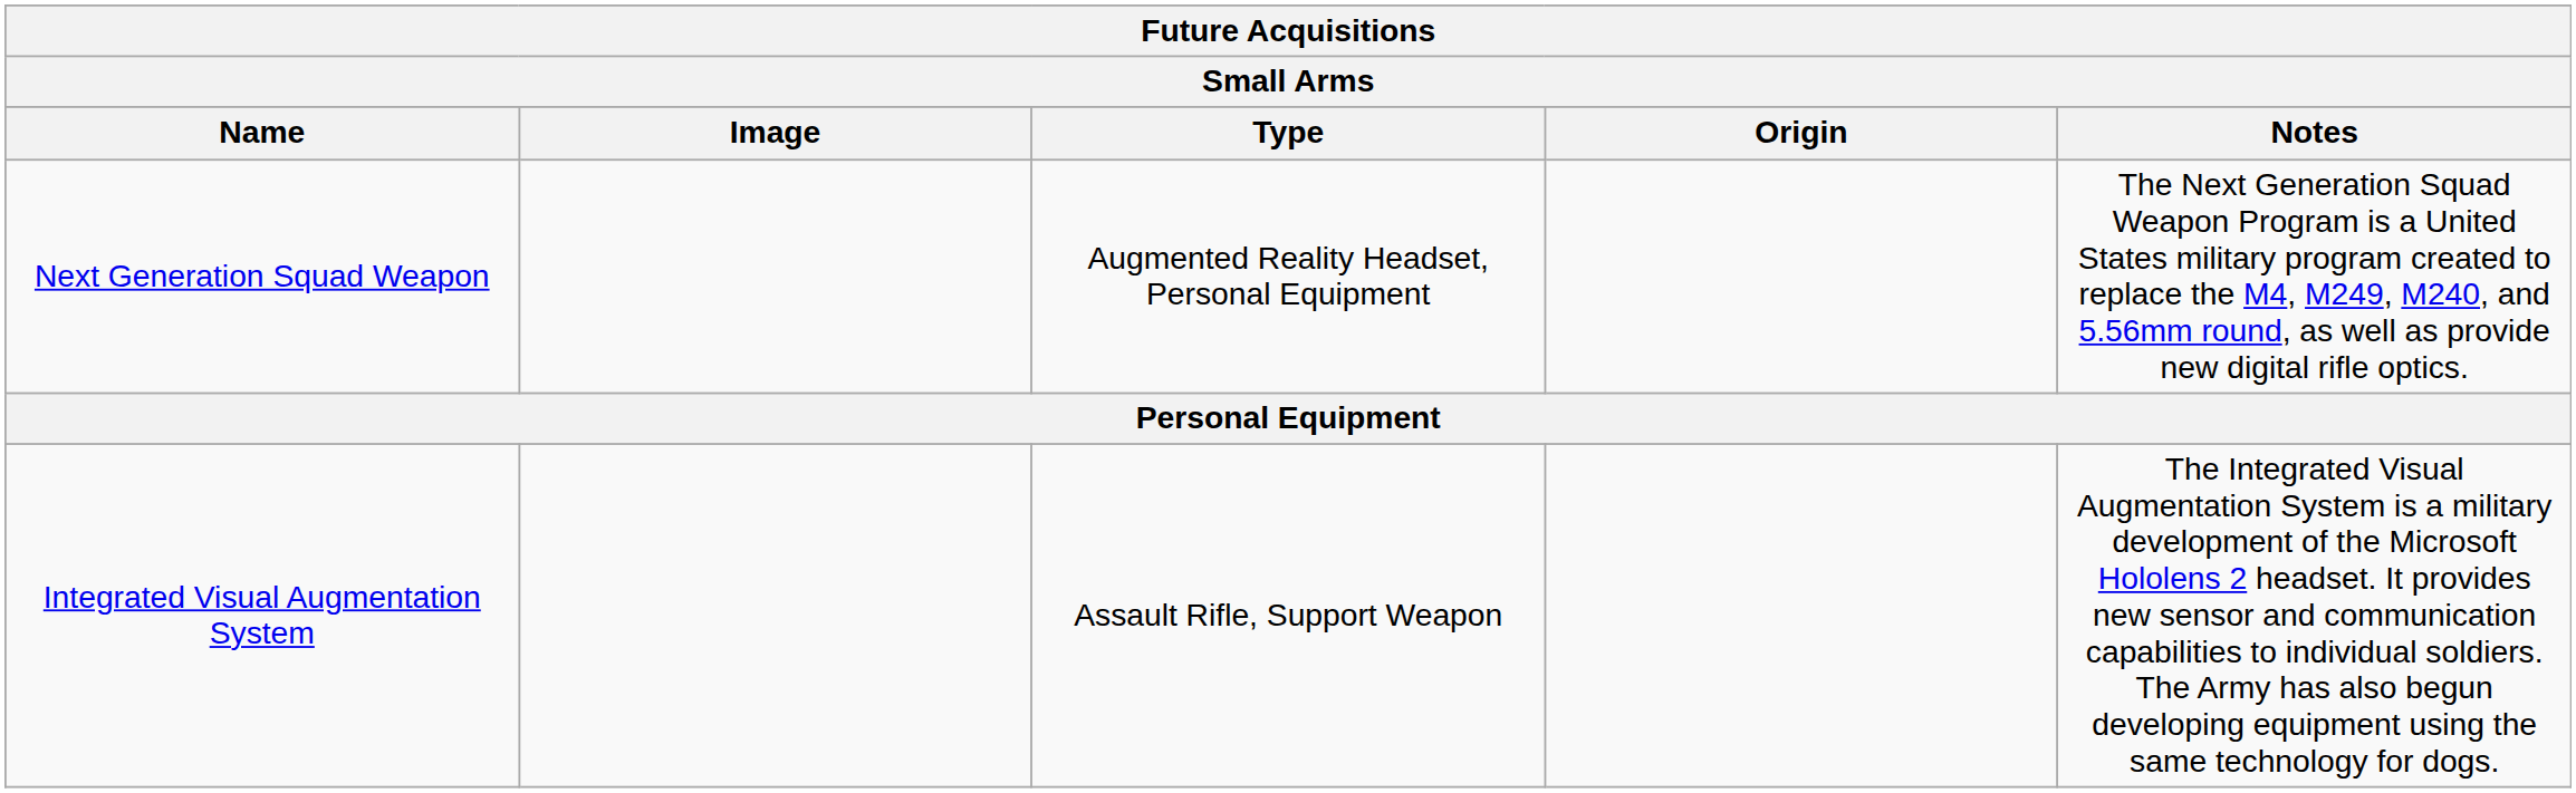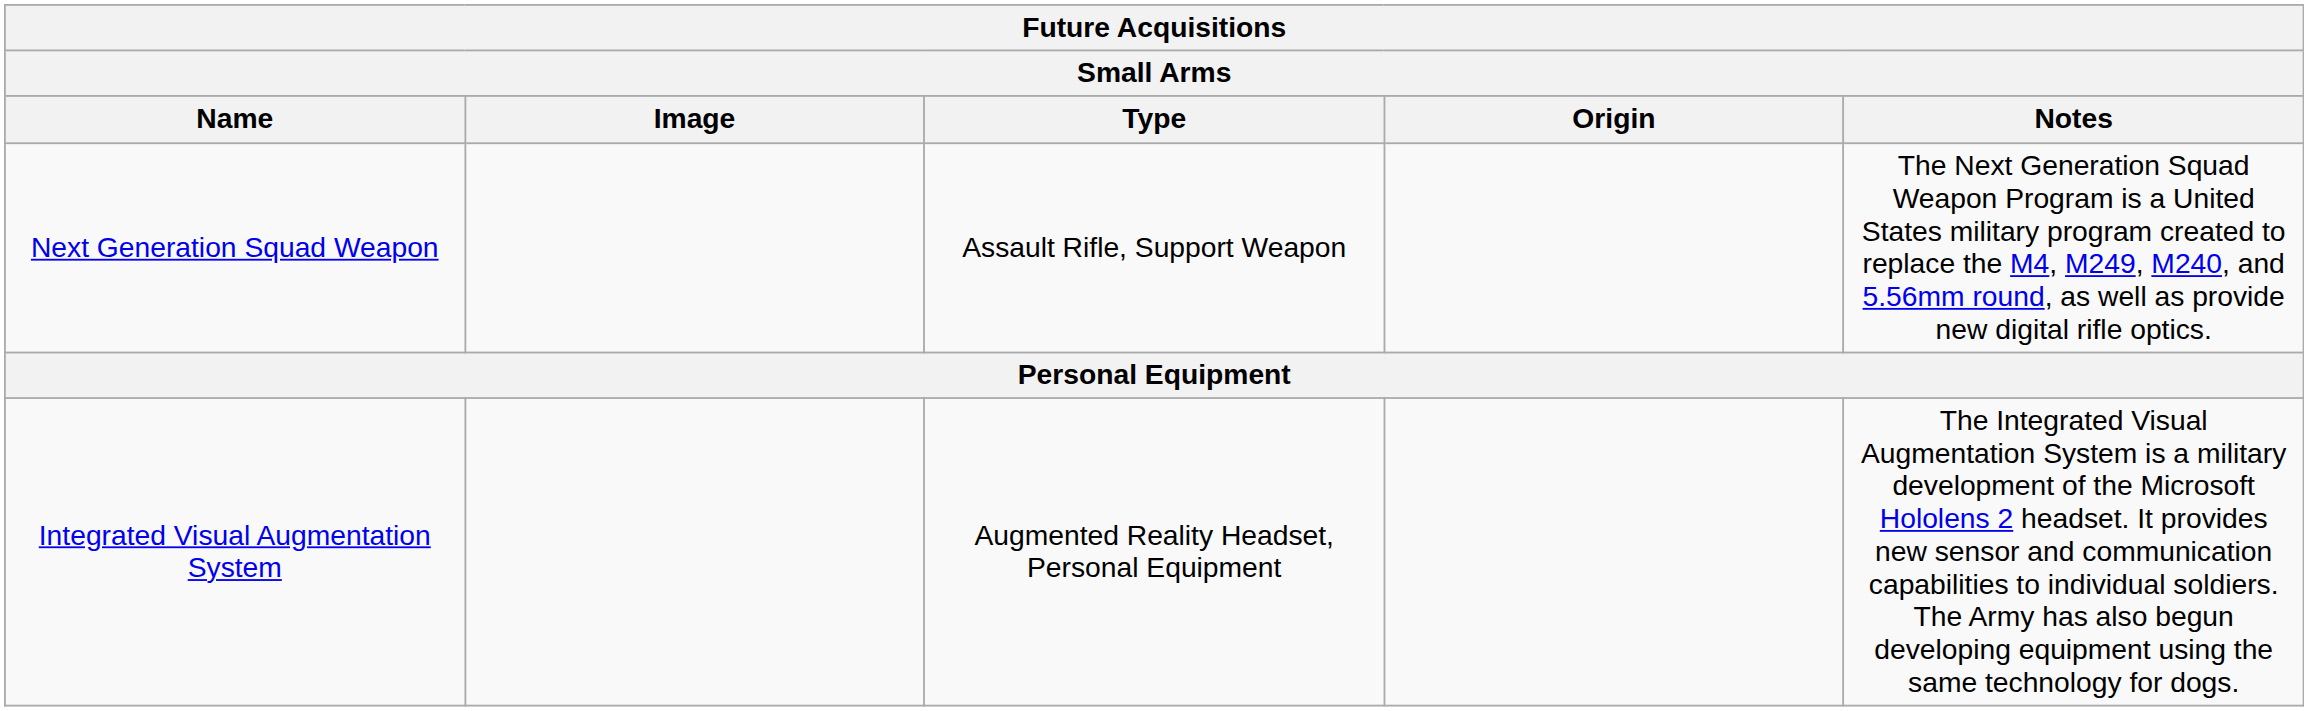Next Generation Squad Weapon | Type: Augmented Reality Headset, Personal Equipment -> Assault Rifle, Support Weapon
Integrated Visual Augmentation System | Type: Assault Rifle, Support Weapon -> Augmented Reality Headset, Personal Equipment
